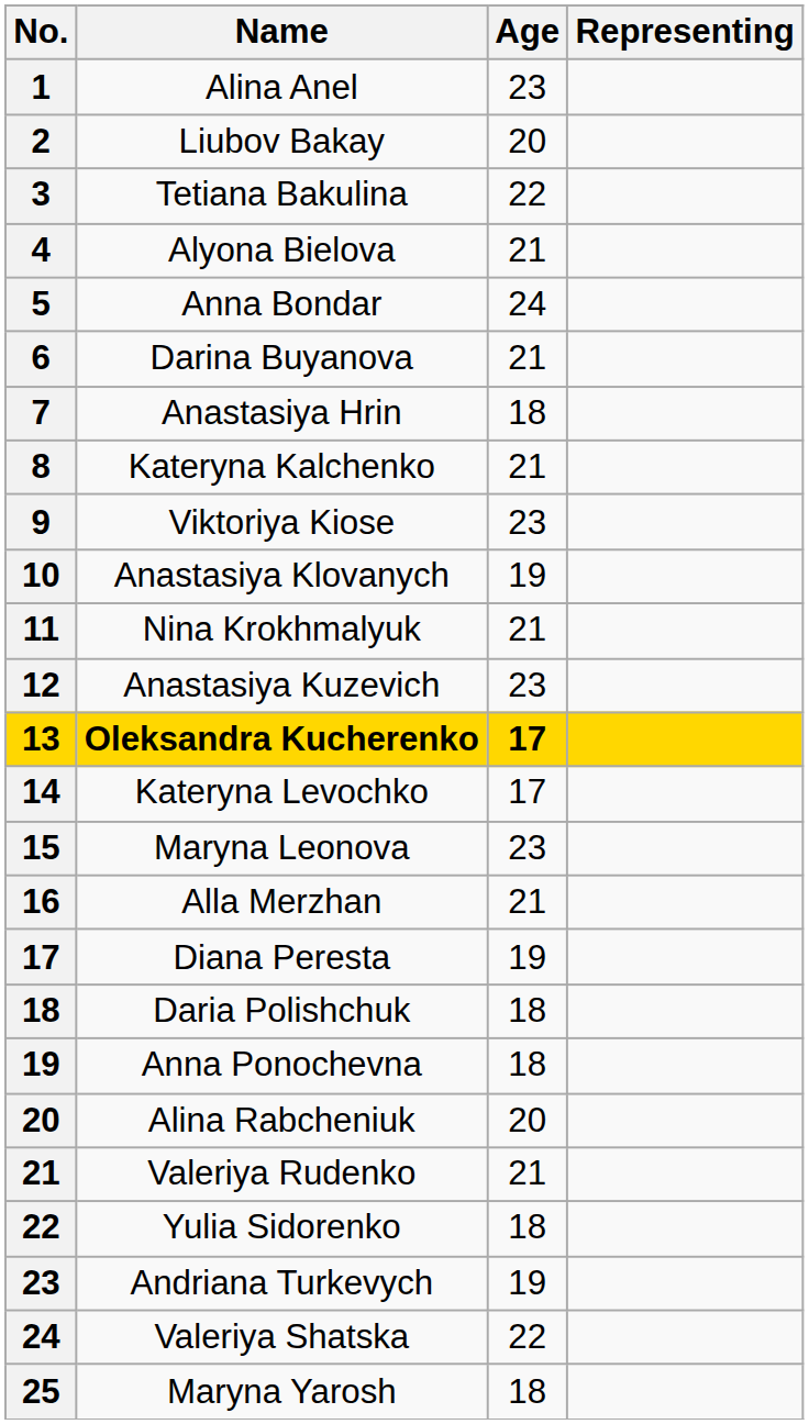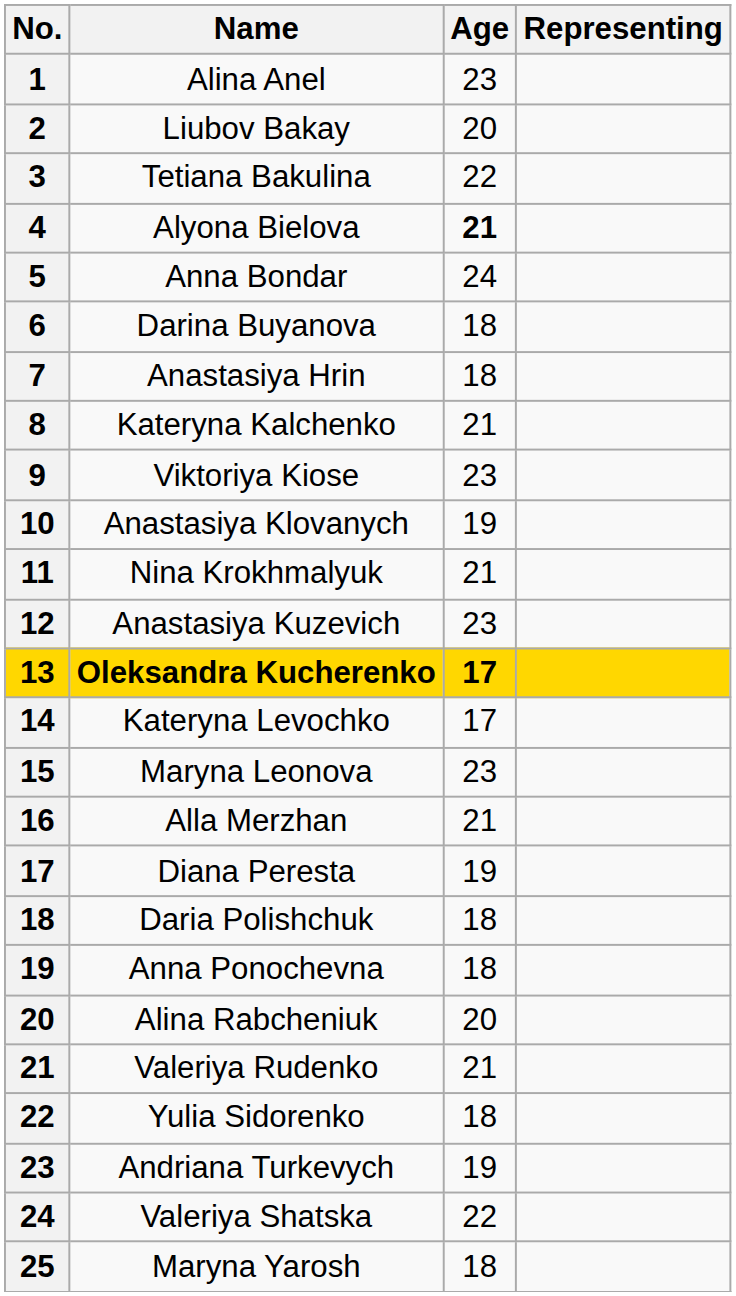Alyona Bielova | Age: normal -> bold
Darina Buyanova | Age: 21 -> 18
